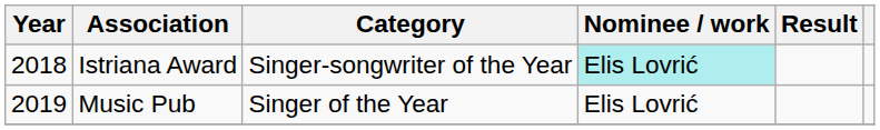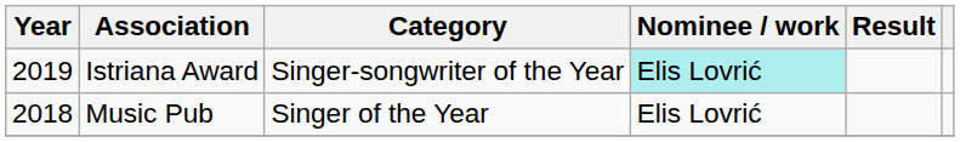Istriana Award | Year: 2018 -> 2019
Music Pub | Year: 2019 -> 2018
